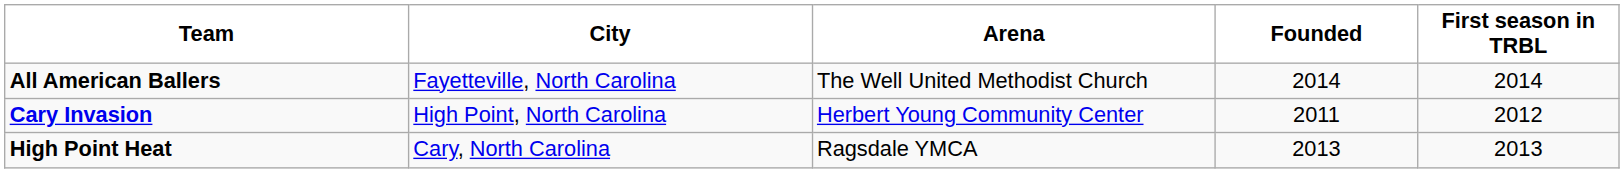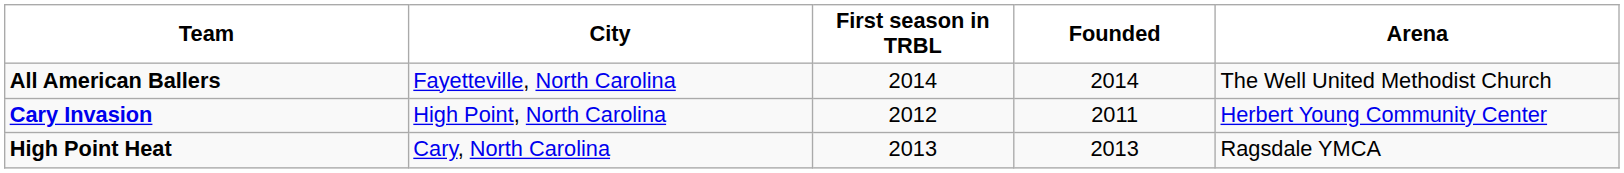columns swapped: Arena <-> First season in TRBL
